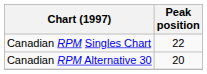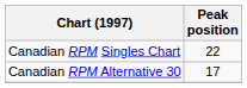Canadian RPM Alternative 30 | Peak position: 20 -> 17
